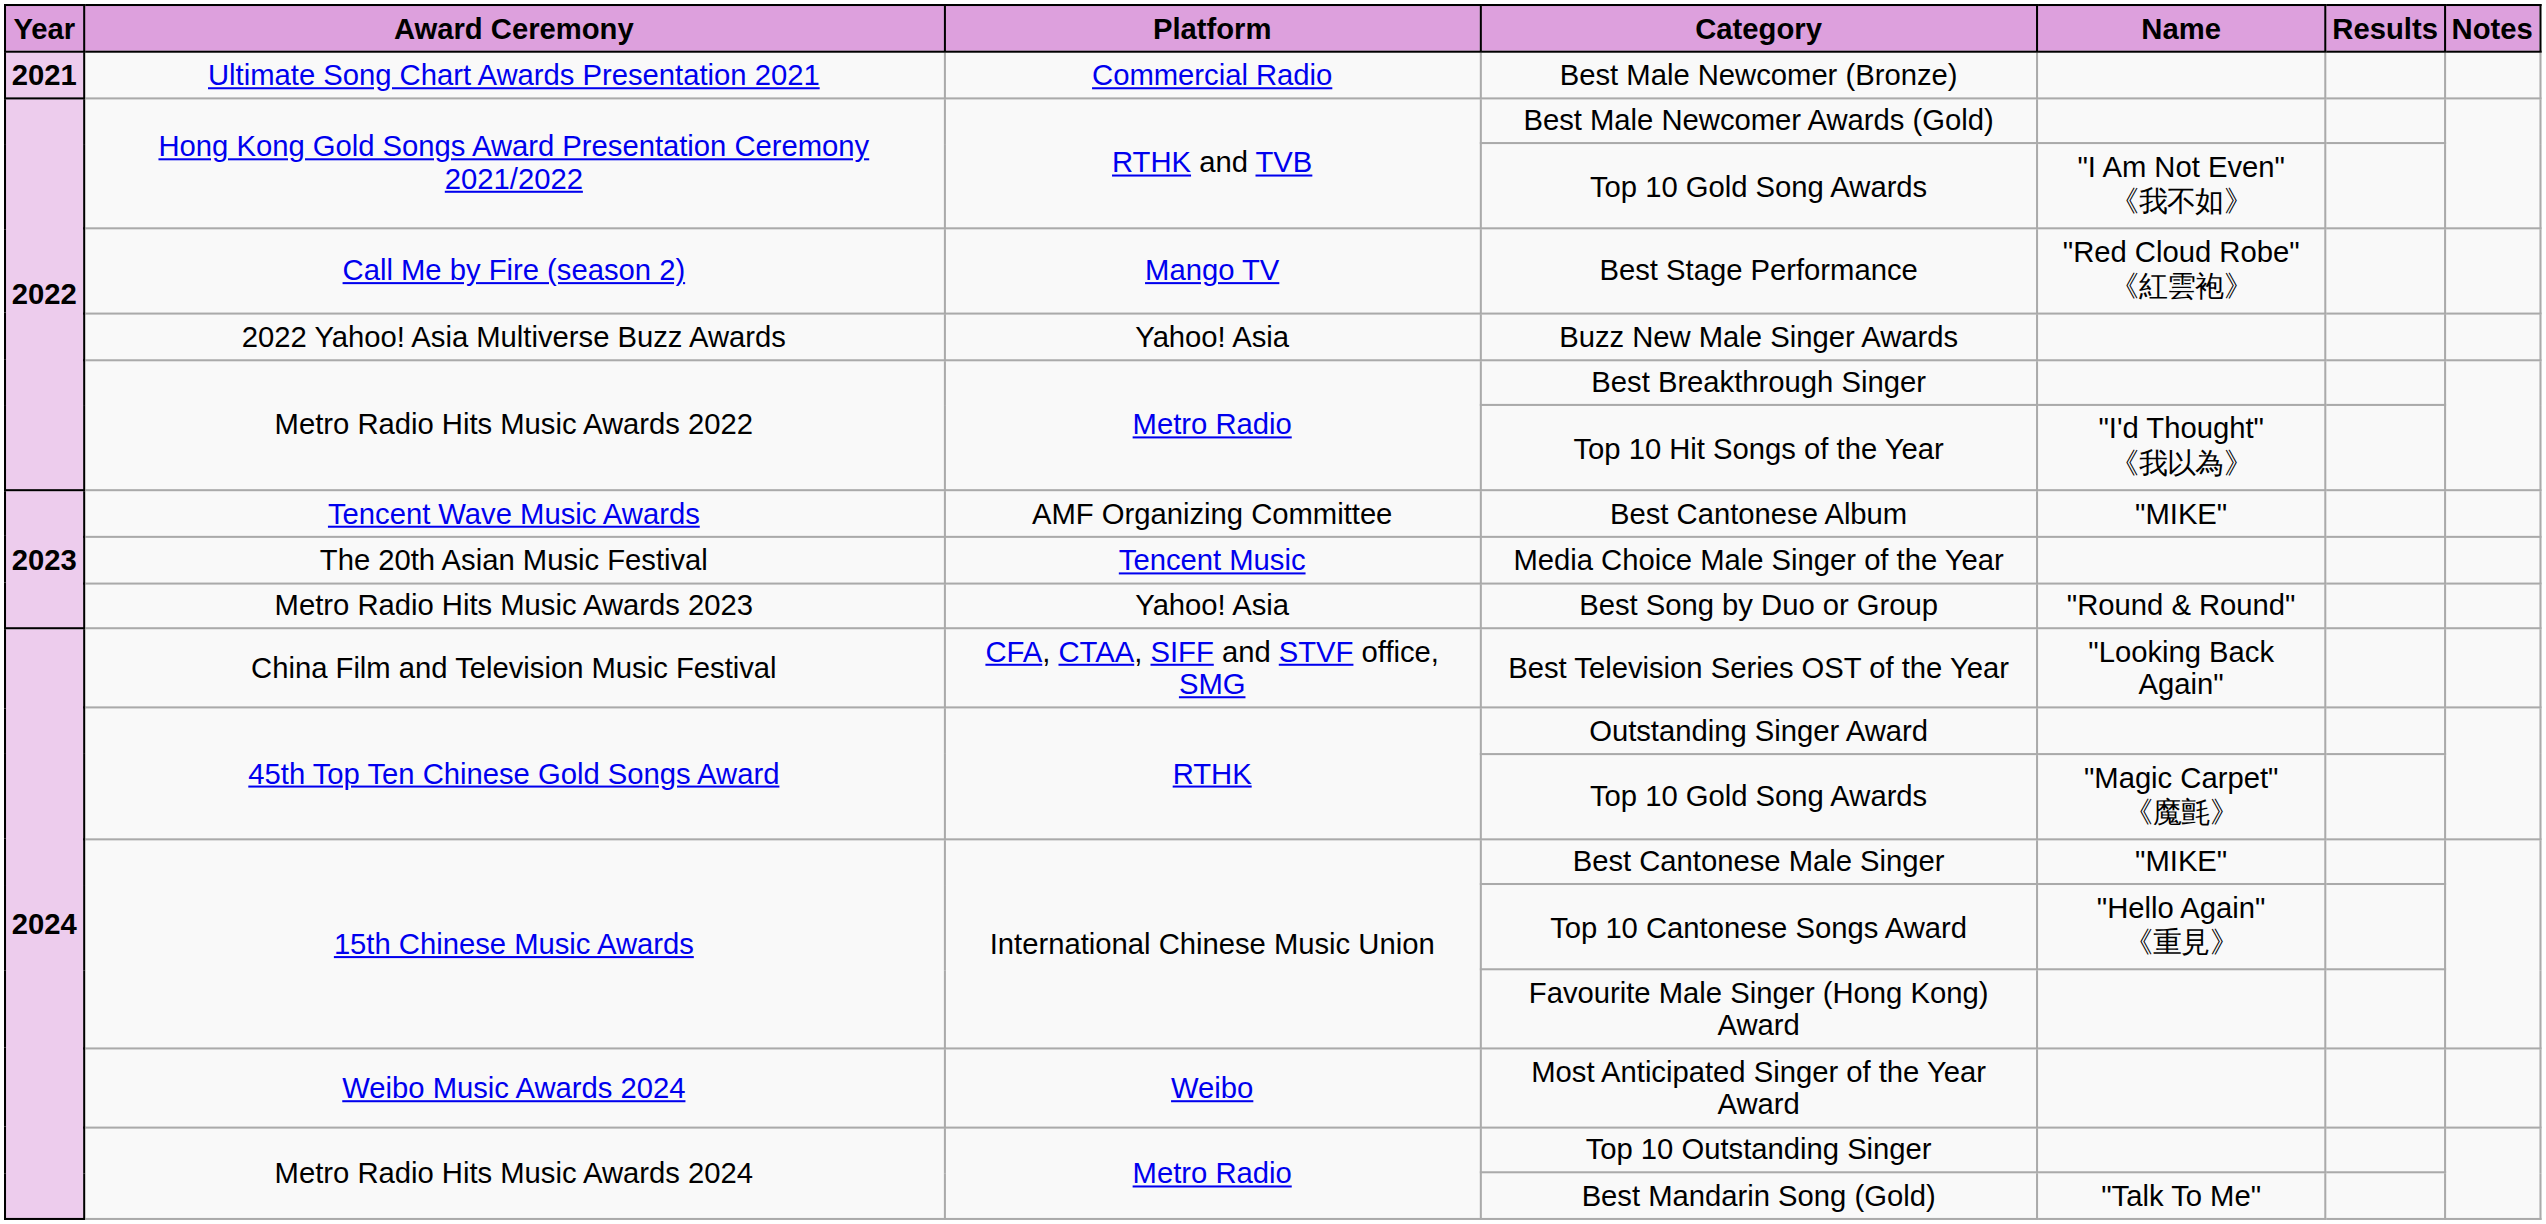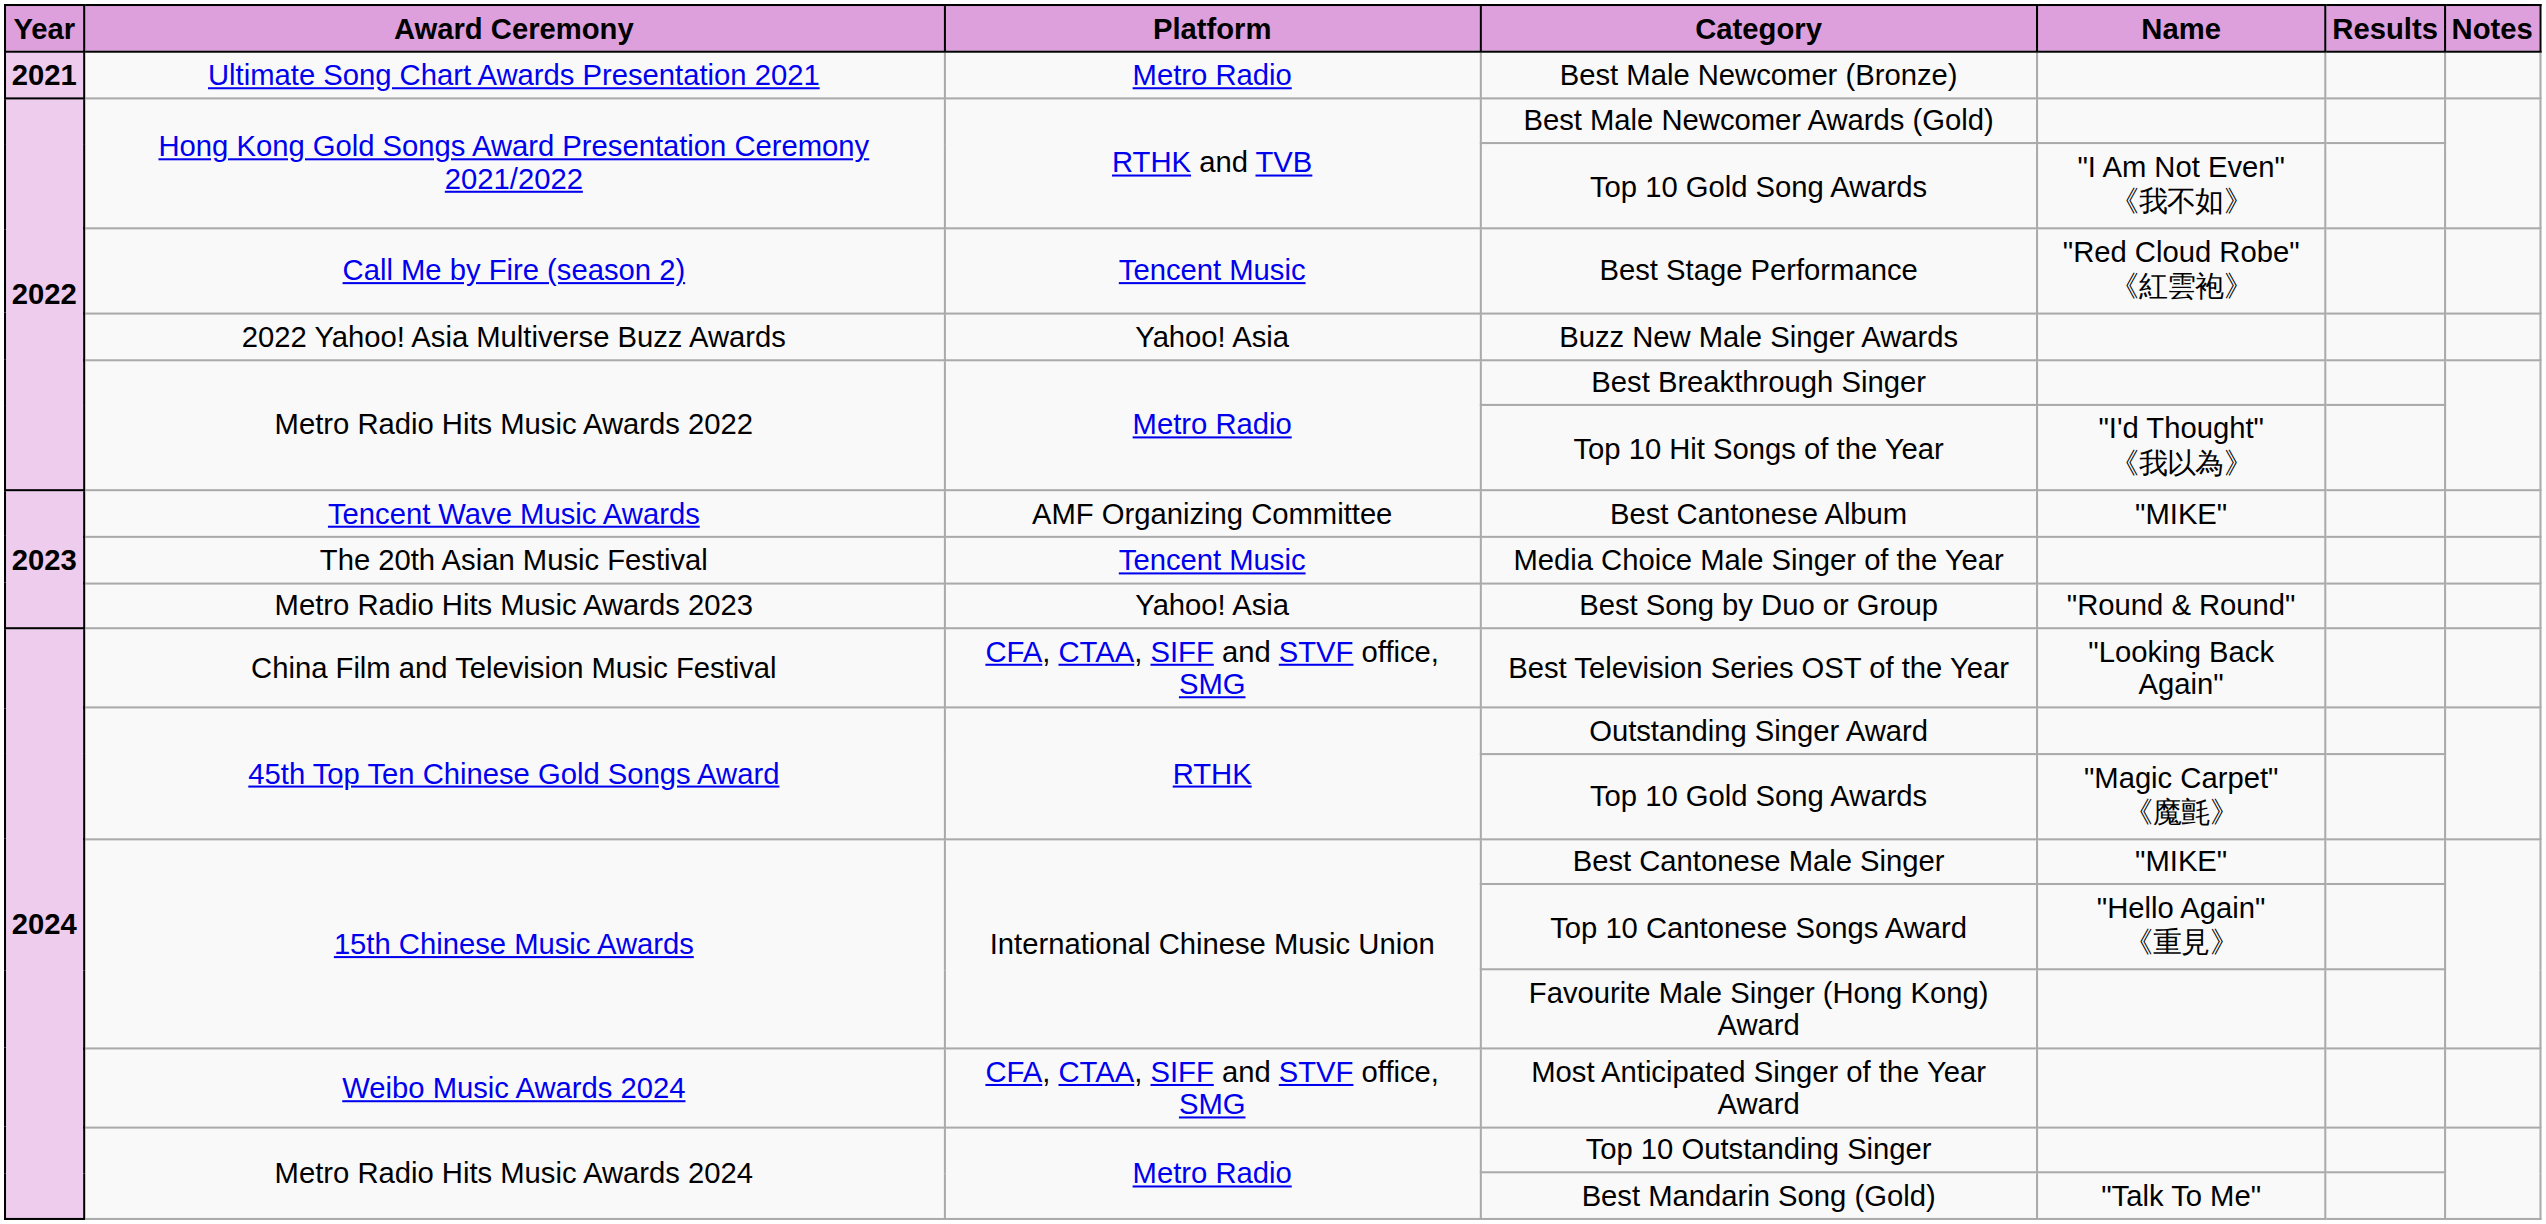Best Male Newcomer (Bronze) | Platform: Commercial Radio -> Metro Radio
Best Stage Performance | Platform: Mango TV -> Tencent Music
Most Anticipated Singer of the Year Award | Platform: Weibo -> CFA, CTAA, SIFF and STVF office, SMG
